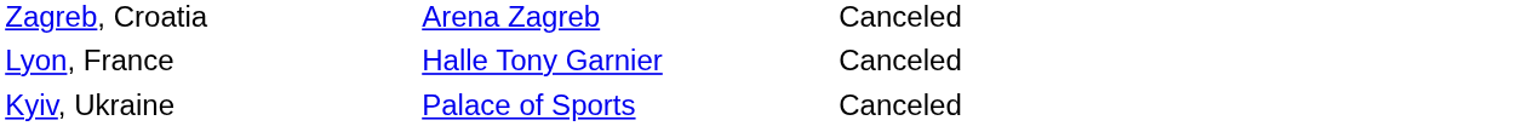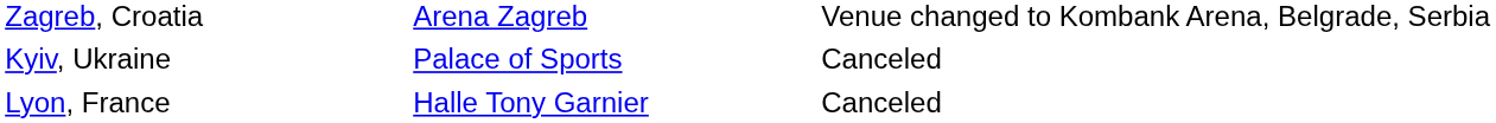Zagreb, Croatia | column 4: Canceled -> Venue changed to Kombank Arena, Belgrade, Serbia
rows swapped: Kyiv, Ukraine <-> Lyon, France
